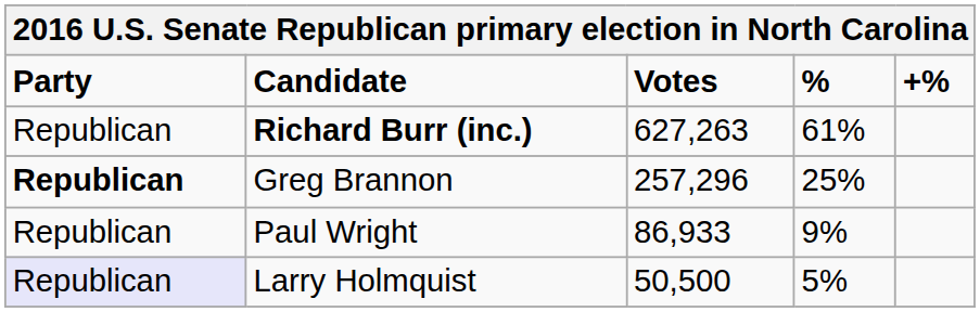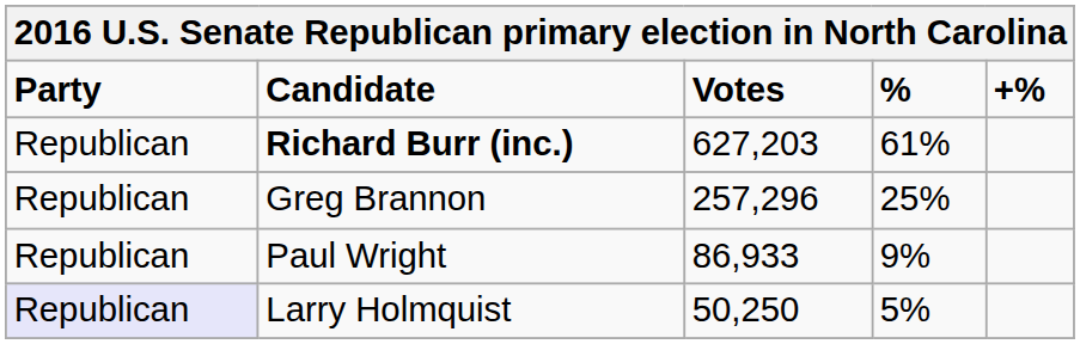Richard Burr (inc.) | Votes: 627,263 -> 627,203
Greg Brannon | Party: bold -> normal
Larry Holmquist | Votes: 50,500 -> 50,250
